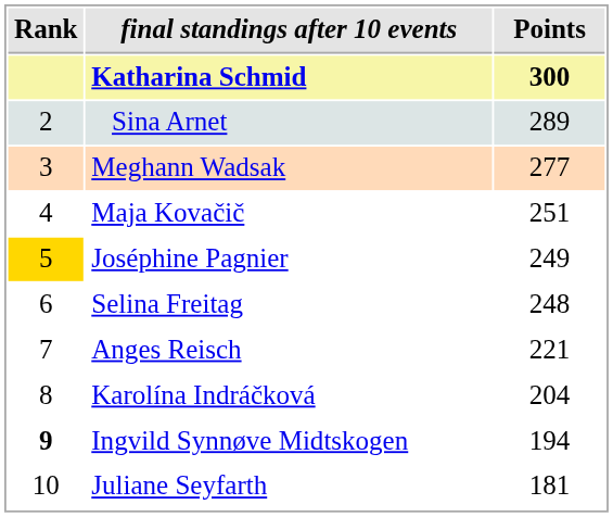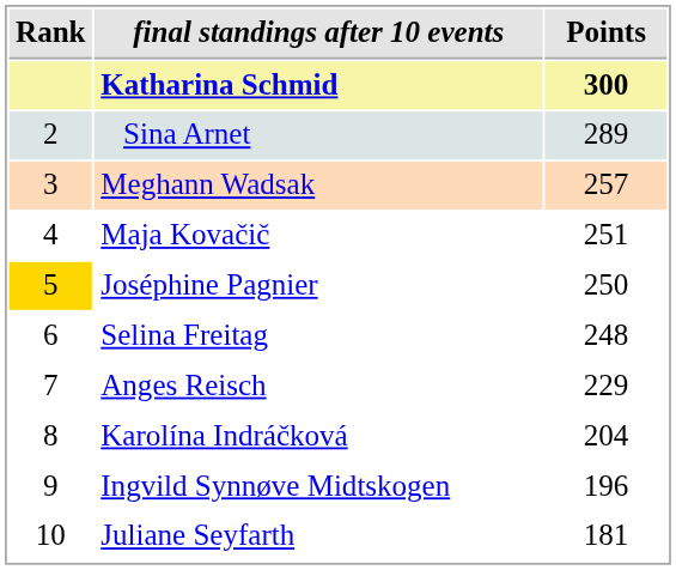Meghann Wadsak | Points: 277 -> 257
Joséphine Pagnier | Points: 249 -> 250
Anges Reisch | Points: 221 -> 229
Ingvild Synnøve Midtskogen | Rank: bold -> normal
Ingvild Synnøve Midtskogen | Points: 194 -> 196
